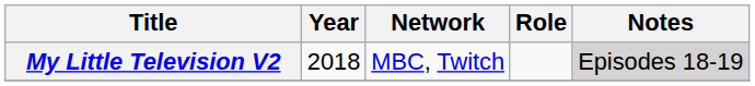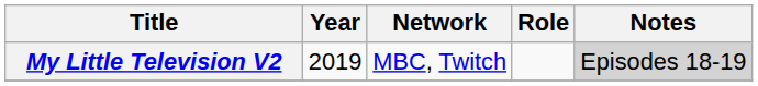My Little Television V2 | Year: 2018 -> 2019
